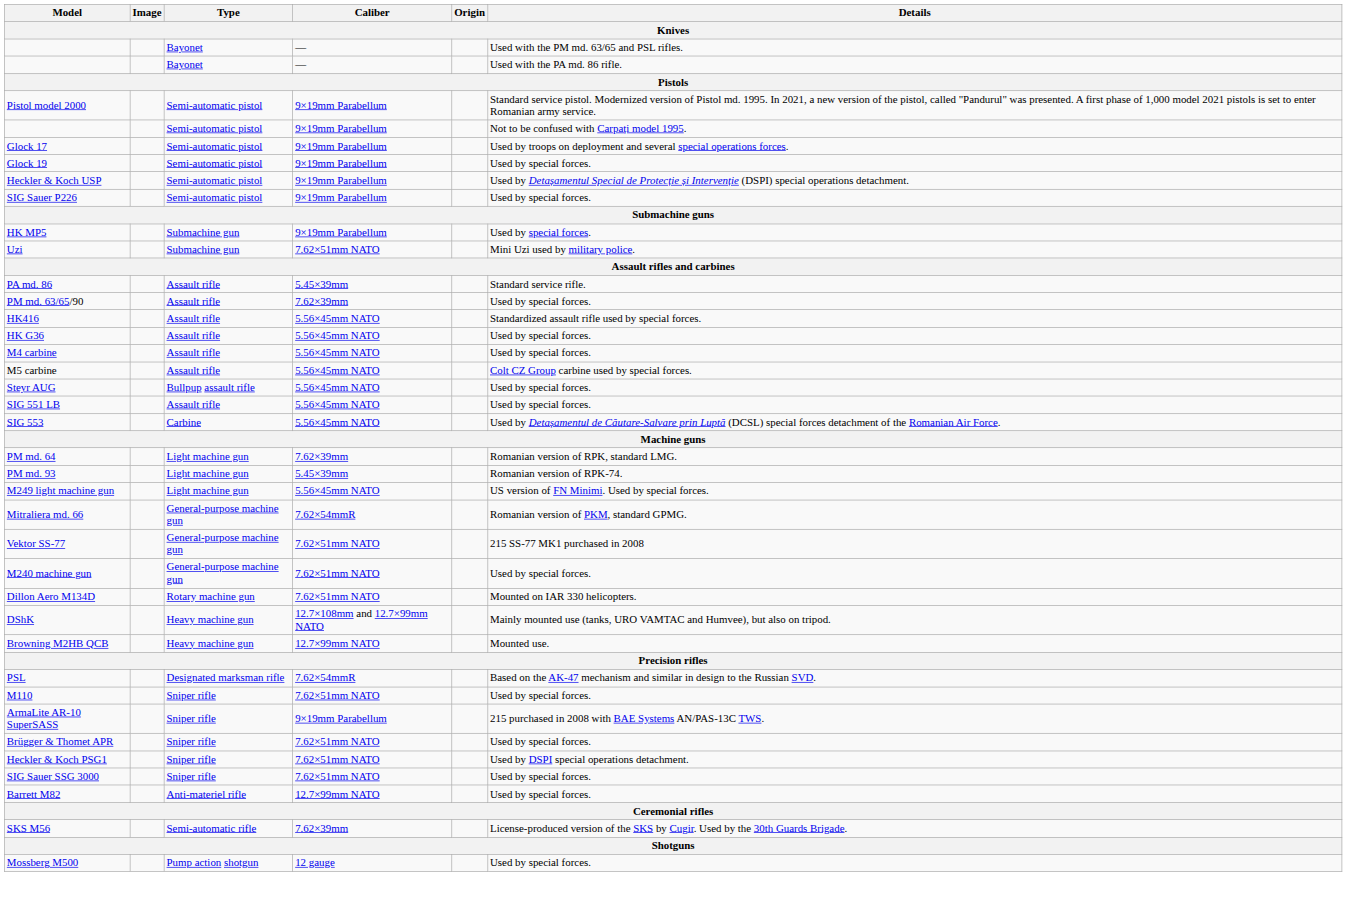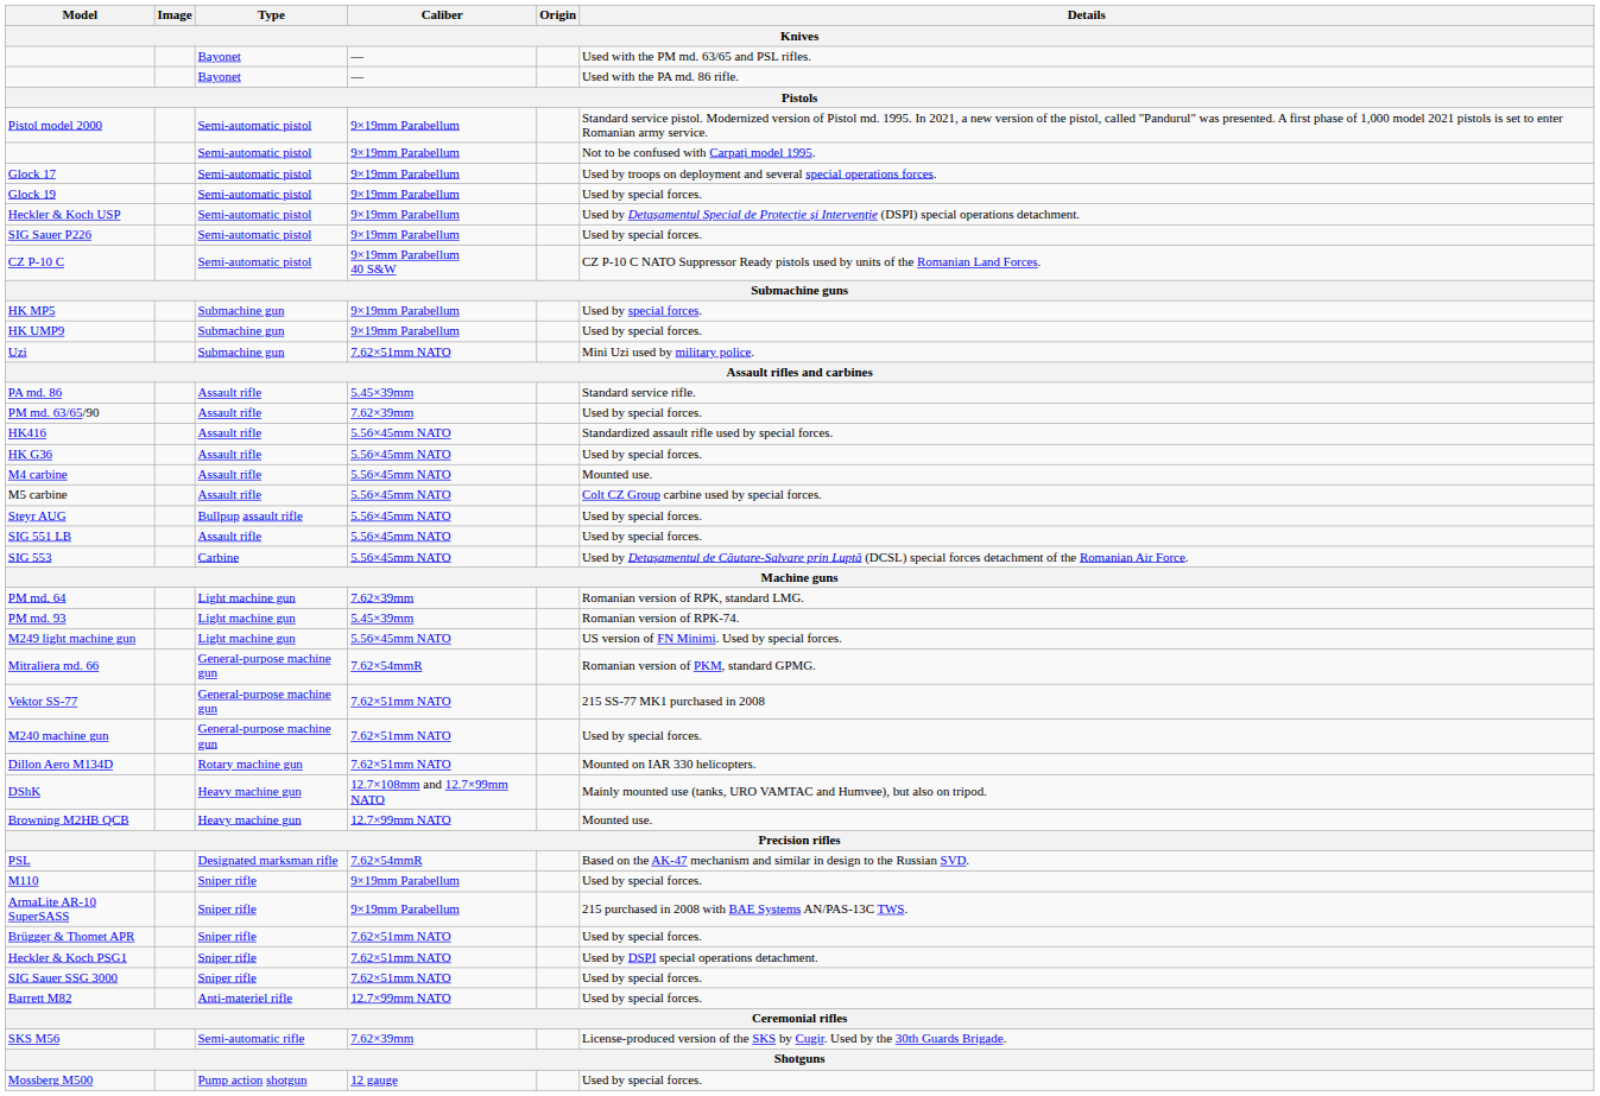+ row: CZ P-10 C | Semi-automatic pistol | 9×19mm Parabellum 40 S&W | CZ P-10 C NATO Suppressor Ready pistols used by units of the Romanian Land Forces.
+ row: HK UMP9 | Submachine gun | 9×19mm Parabellum | Used by special forces.
M4 carbine | Details: Used by special forces. -> Mounted use.
M110 | Caliber: 7.62×51mm NATO -> 9×19mm Parabellum
